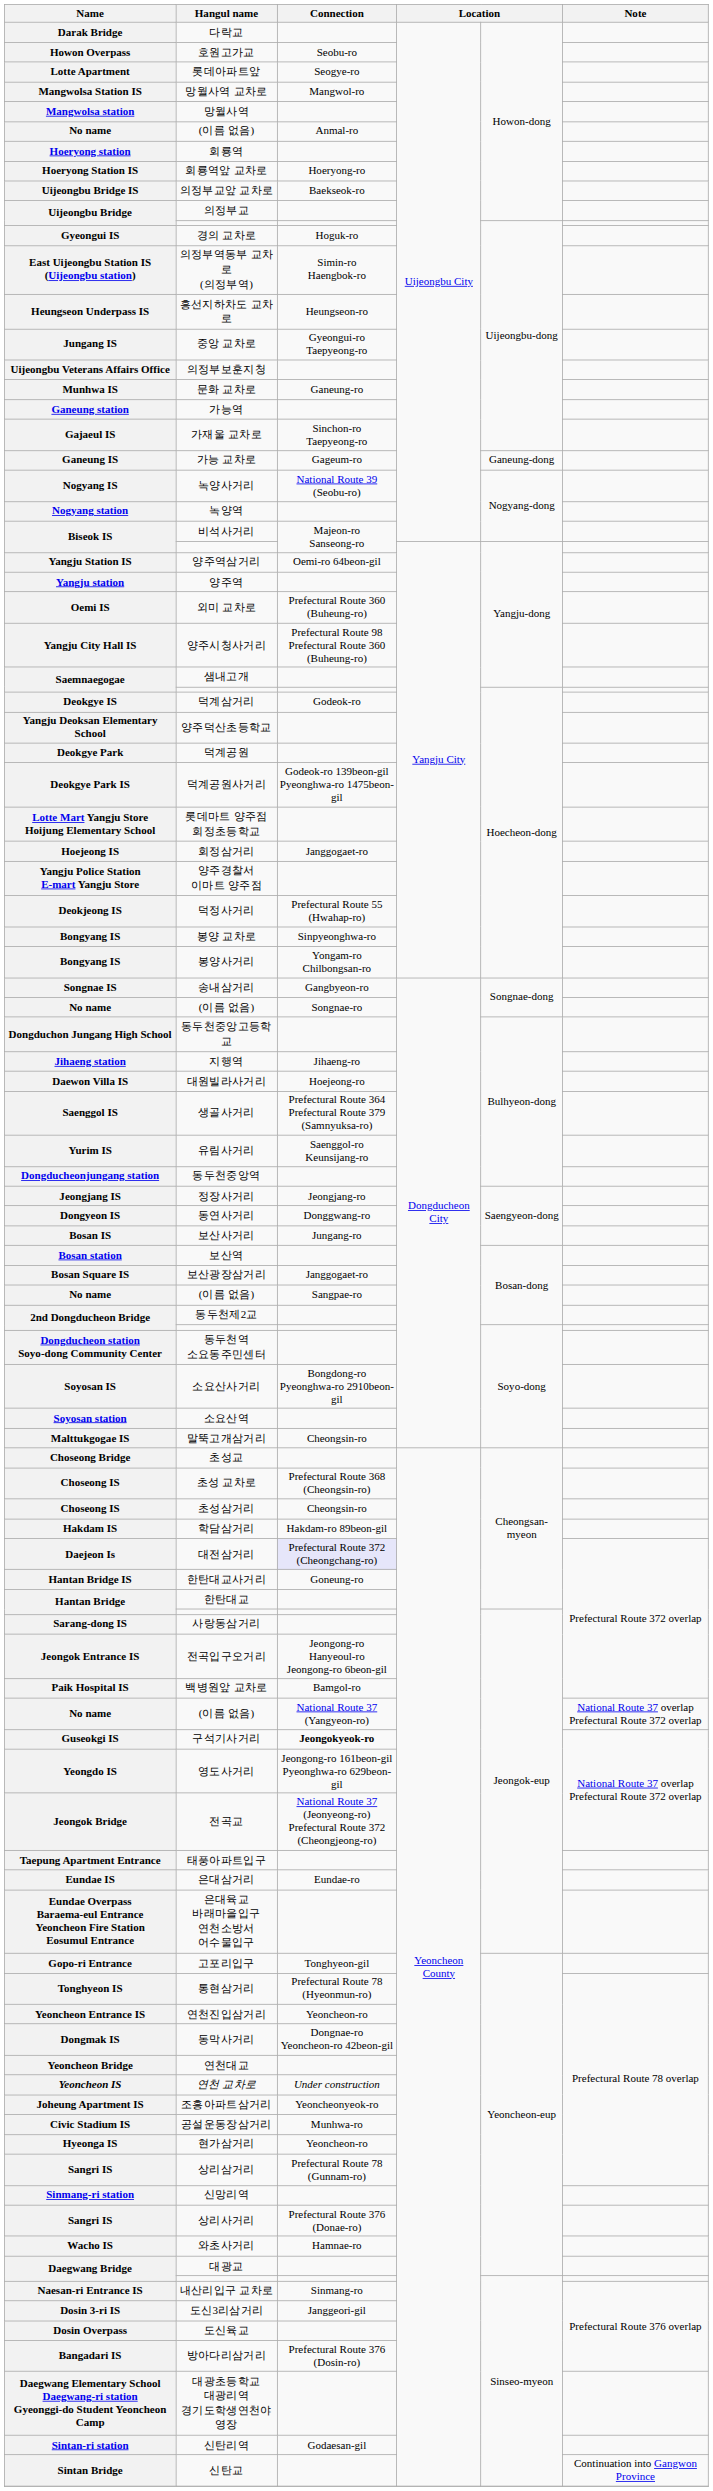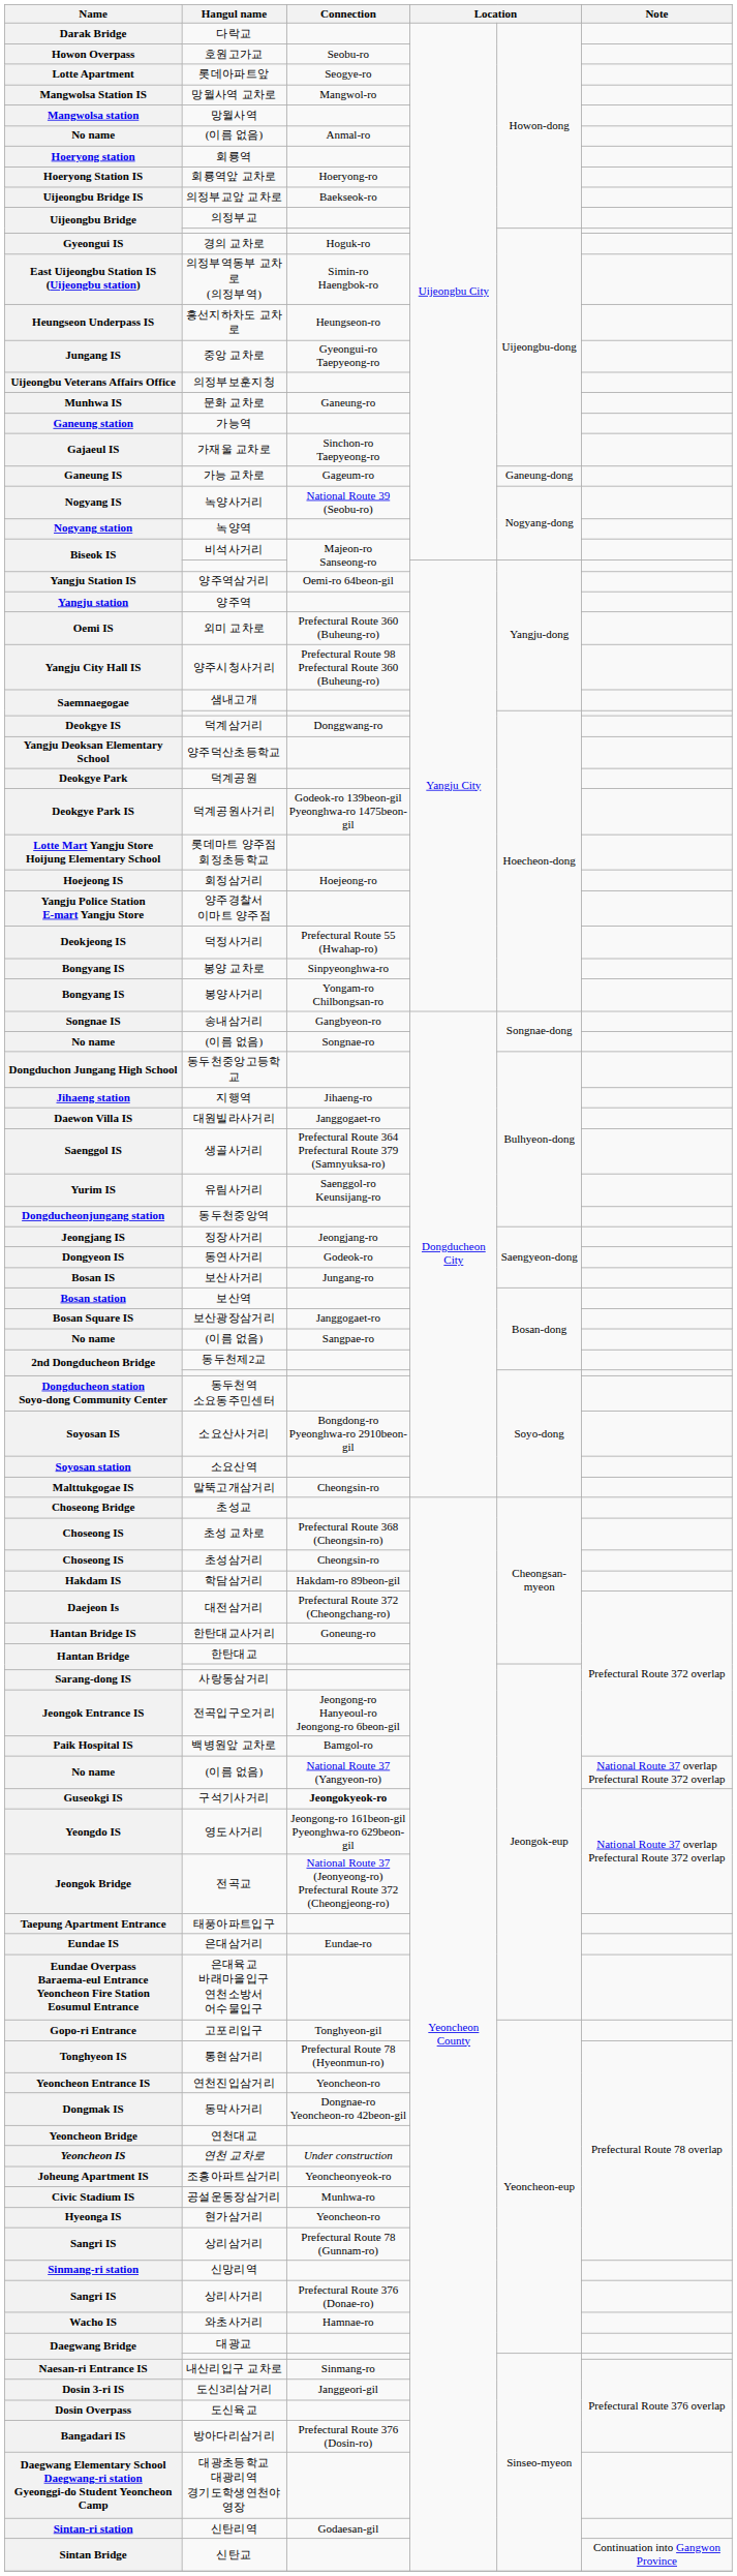덕계삼거리 | Connection: Godeok-ro -> Donggwang-ro
회정삼거리 | Connection: Janggogaet-ro -> Hoejeong-ro
대원빌라사거리 | Connection: Hoejeong-ro -> Janggogaet-ro
동연사거리 | Connection: Donggwang-ro -> Godeok-ro
대전삼거리 | Connection: lavender background -> no background
